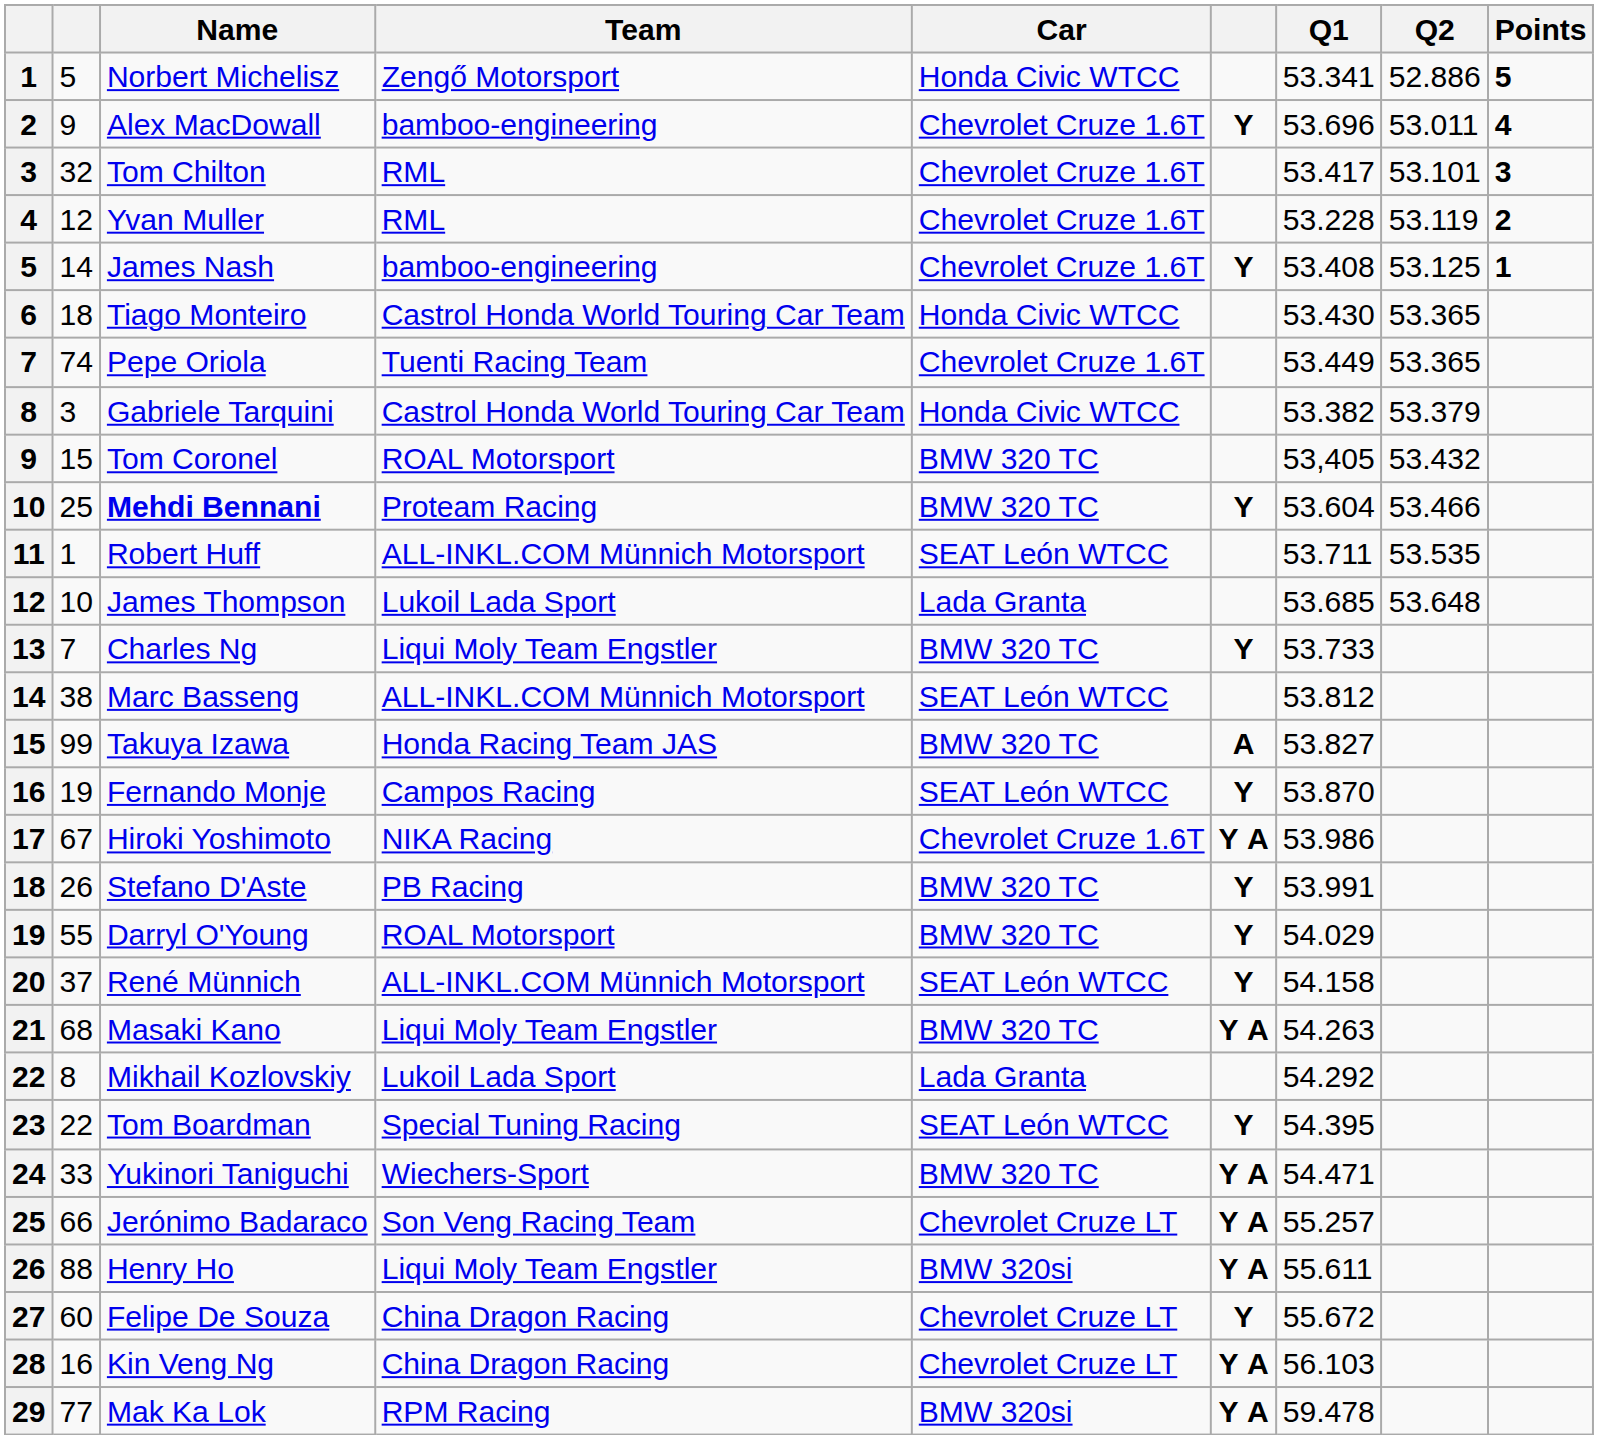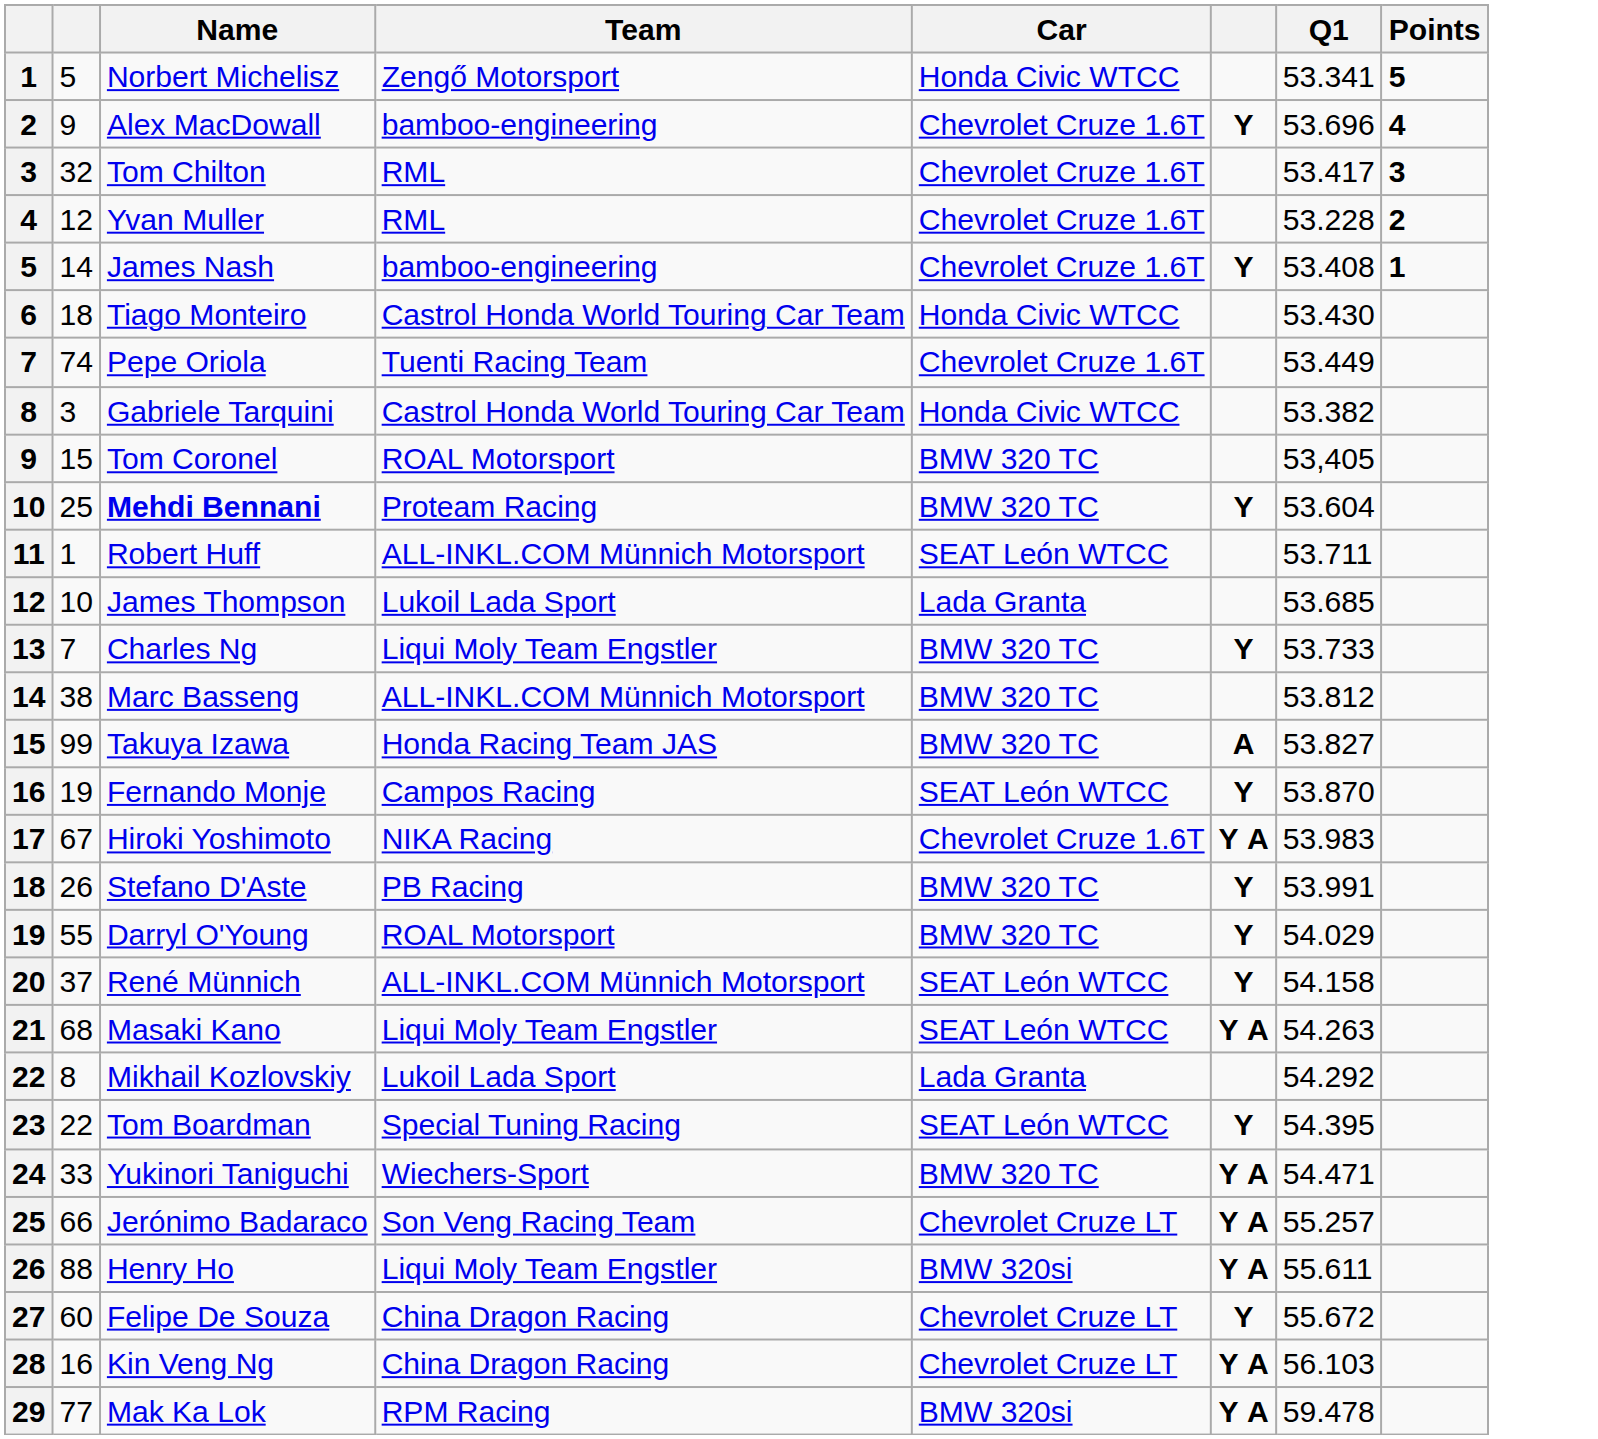- column: Q2 | 52.886 | 53.011 | 53.101 | 53.119 | 53.125 | 53.365 | 53.365 | 53.379 | 53.432 | 53.466 | 53.535 | 53.648
Marc Basseng | Car: SEAT León WTCC -> BMW 320 TC
Hiroki Yoshimoto | Q1: 53.986 -> 53.983
Masaki Kano | Car: BMW 320 TC -> SEAT León WTCC
